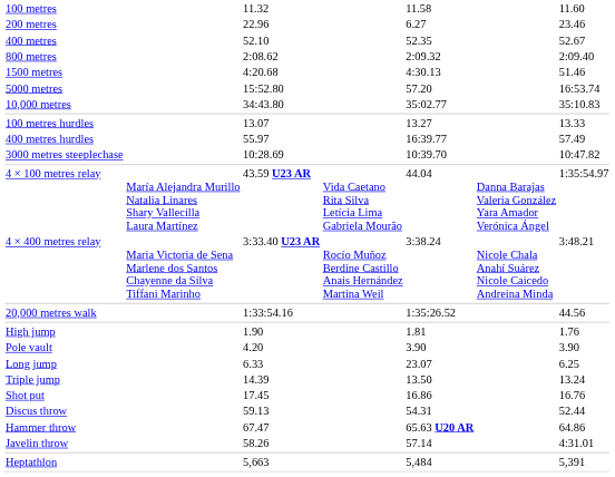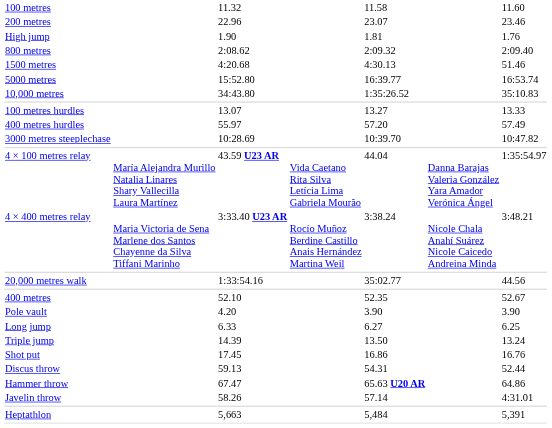200 metres | column 5: 6.27 -> 23.07
rows swapped: 400 metres <-> High jump
5000 metres | column 5: 57.20 -> 16:39.77
10,000 metres | column 5: 35:02.77 -> 1:35:26.52
400 metres hurdles | column 5: 16:39.77 -> 57.20
20,000 metres walk | column 5: 1:35:26.52 -> 35:02.77
Long jump | column 5: 23.07 -> 6.27
